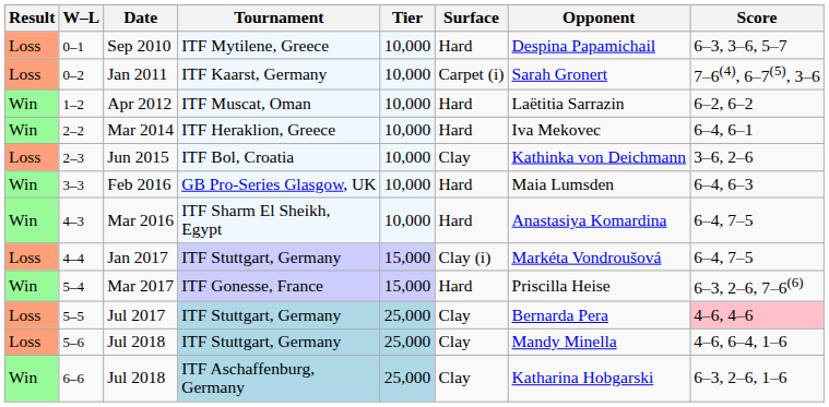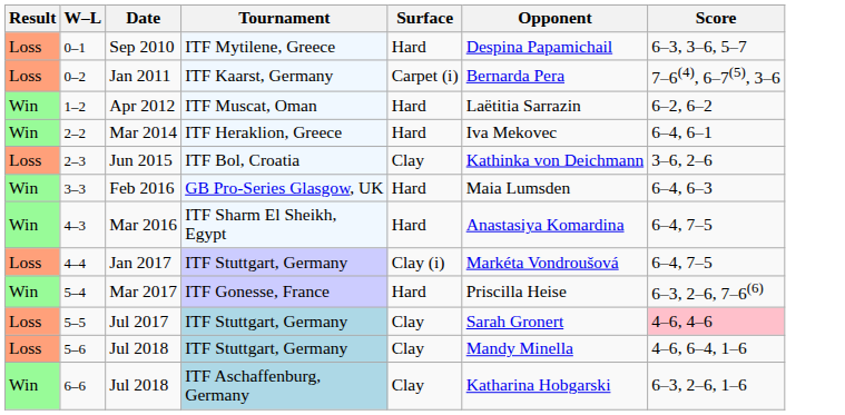- column: Tier | 10,000 | 10,000 | 10,000 | 10,000 | 10,000 | 10,000 | 10,000 | 15,000 | 15,000 | 25,000 | 25,000 | 25,000
Jan 2011 | Opponent: Sarah Gronert -> Bernarda Pera
Jul 2017 | Opponent: Bernarda Pera -> Sarah Gronert
